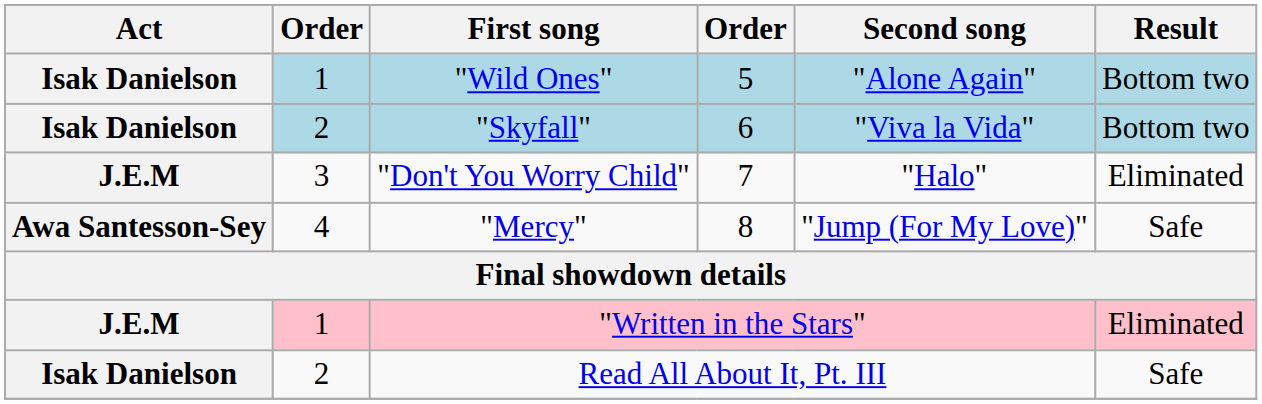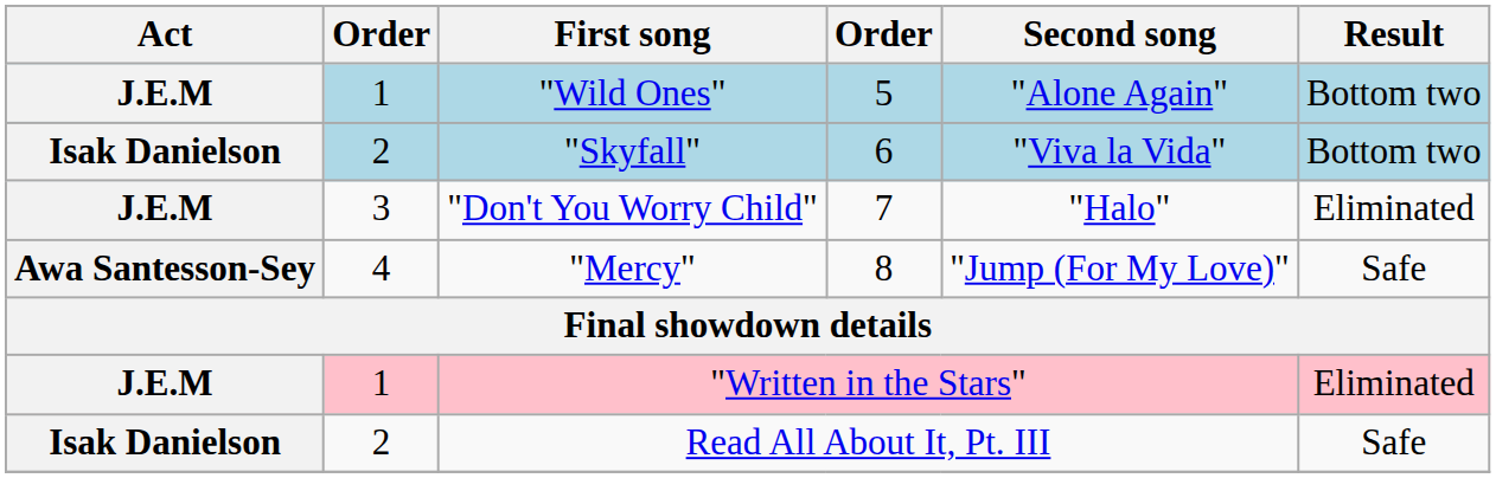"Wild Ones" | Act: Isak Danielson -> J.E.M
